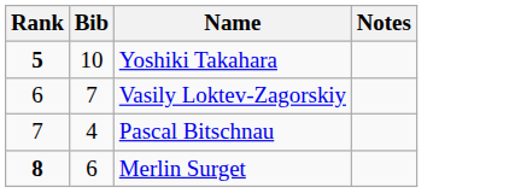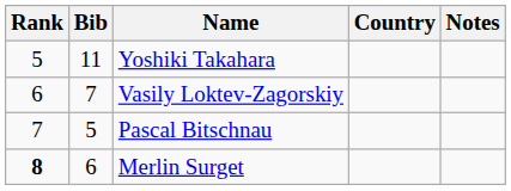+ column: Country
Yoshiki Takahara | Rank: bold -> normal
Yoshiki Takahara | Bib: 10 -> 11
Pascal Bitschnau | Bib: 4 -> 5
